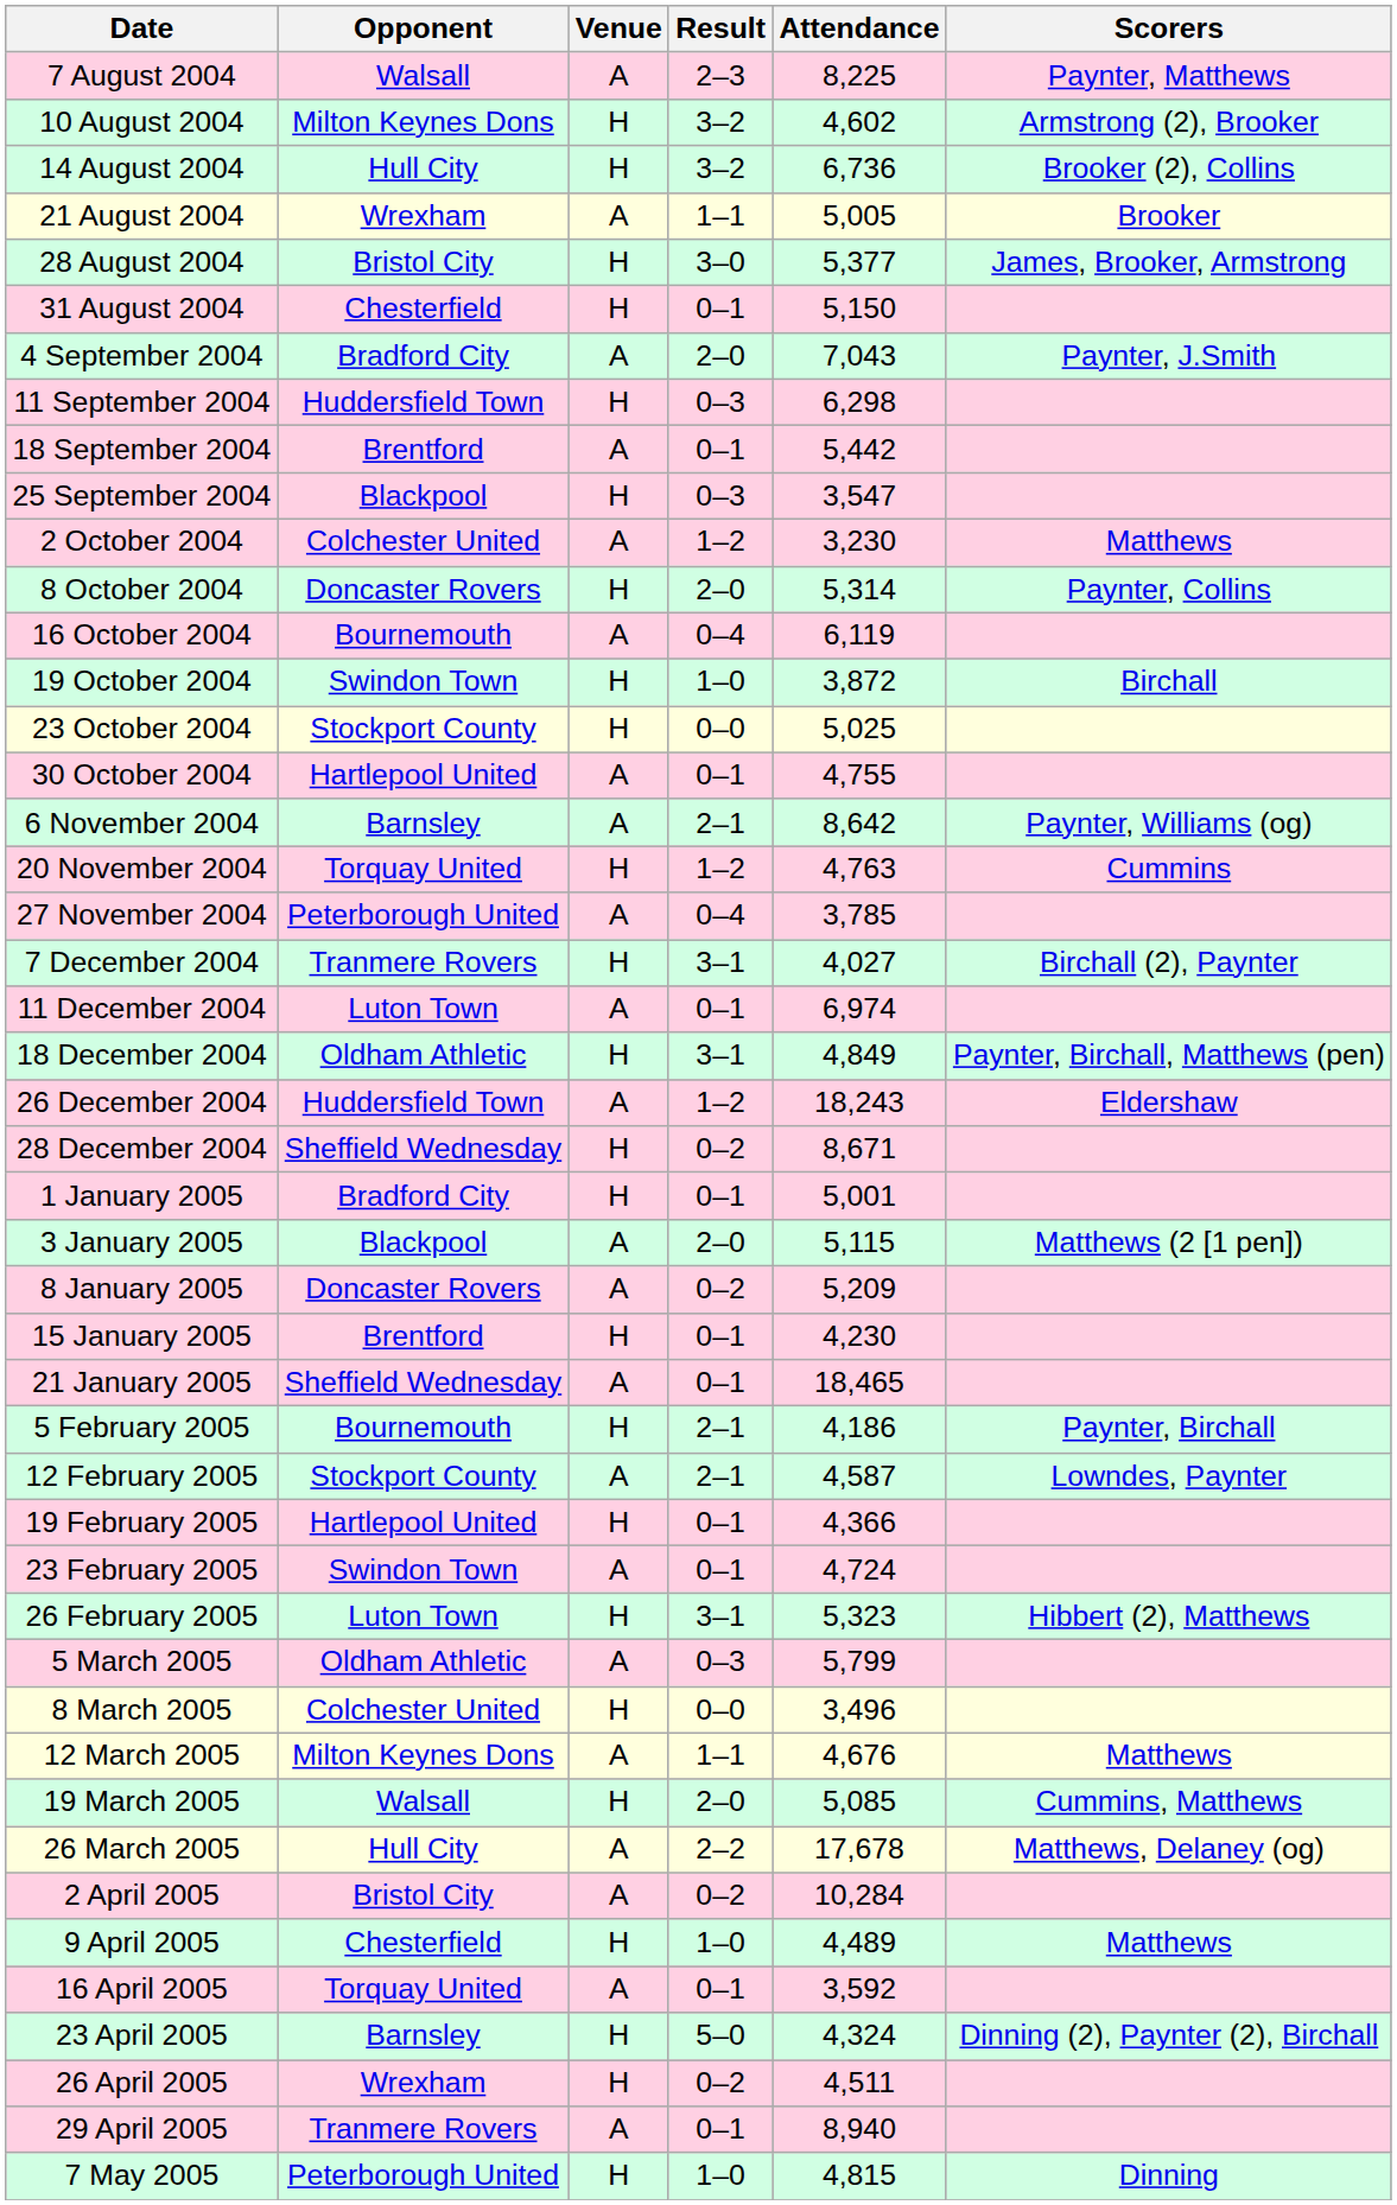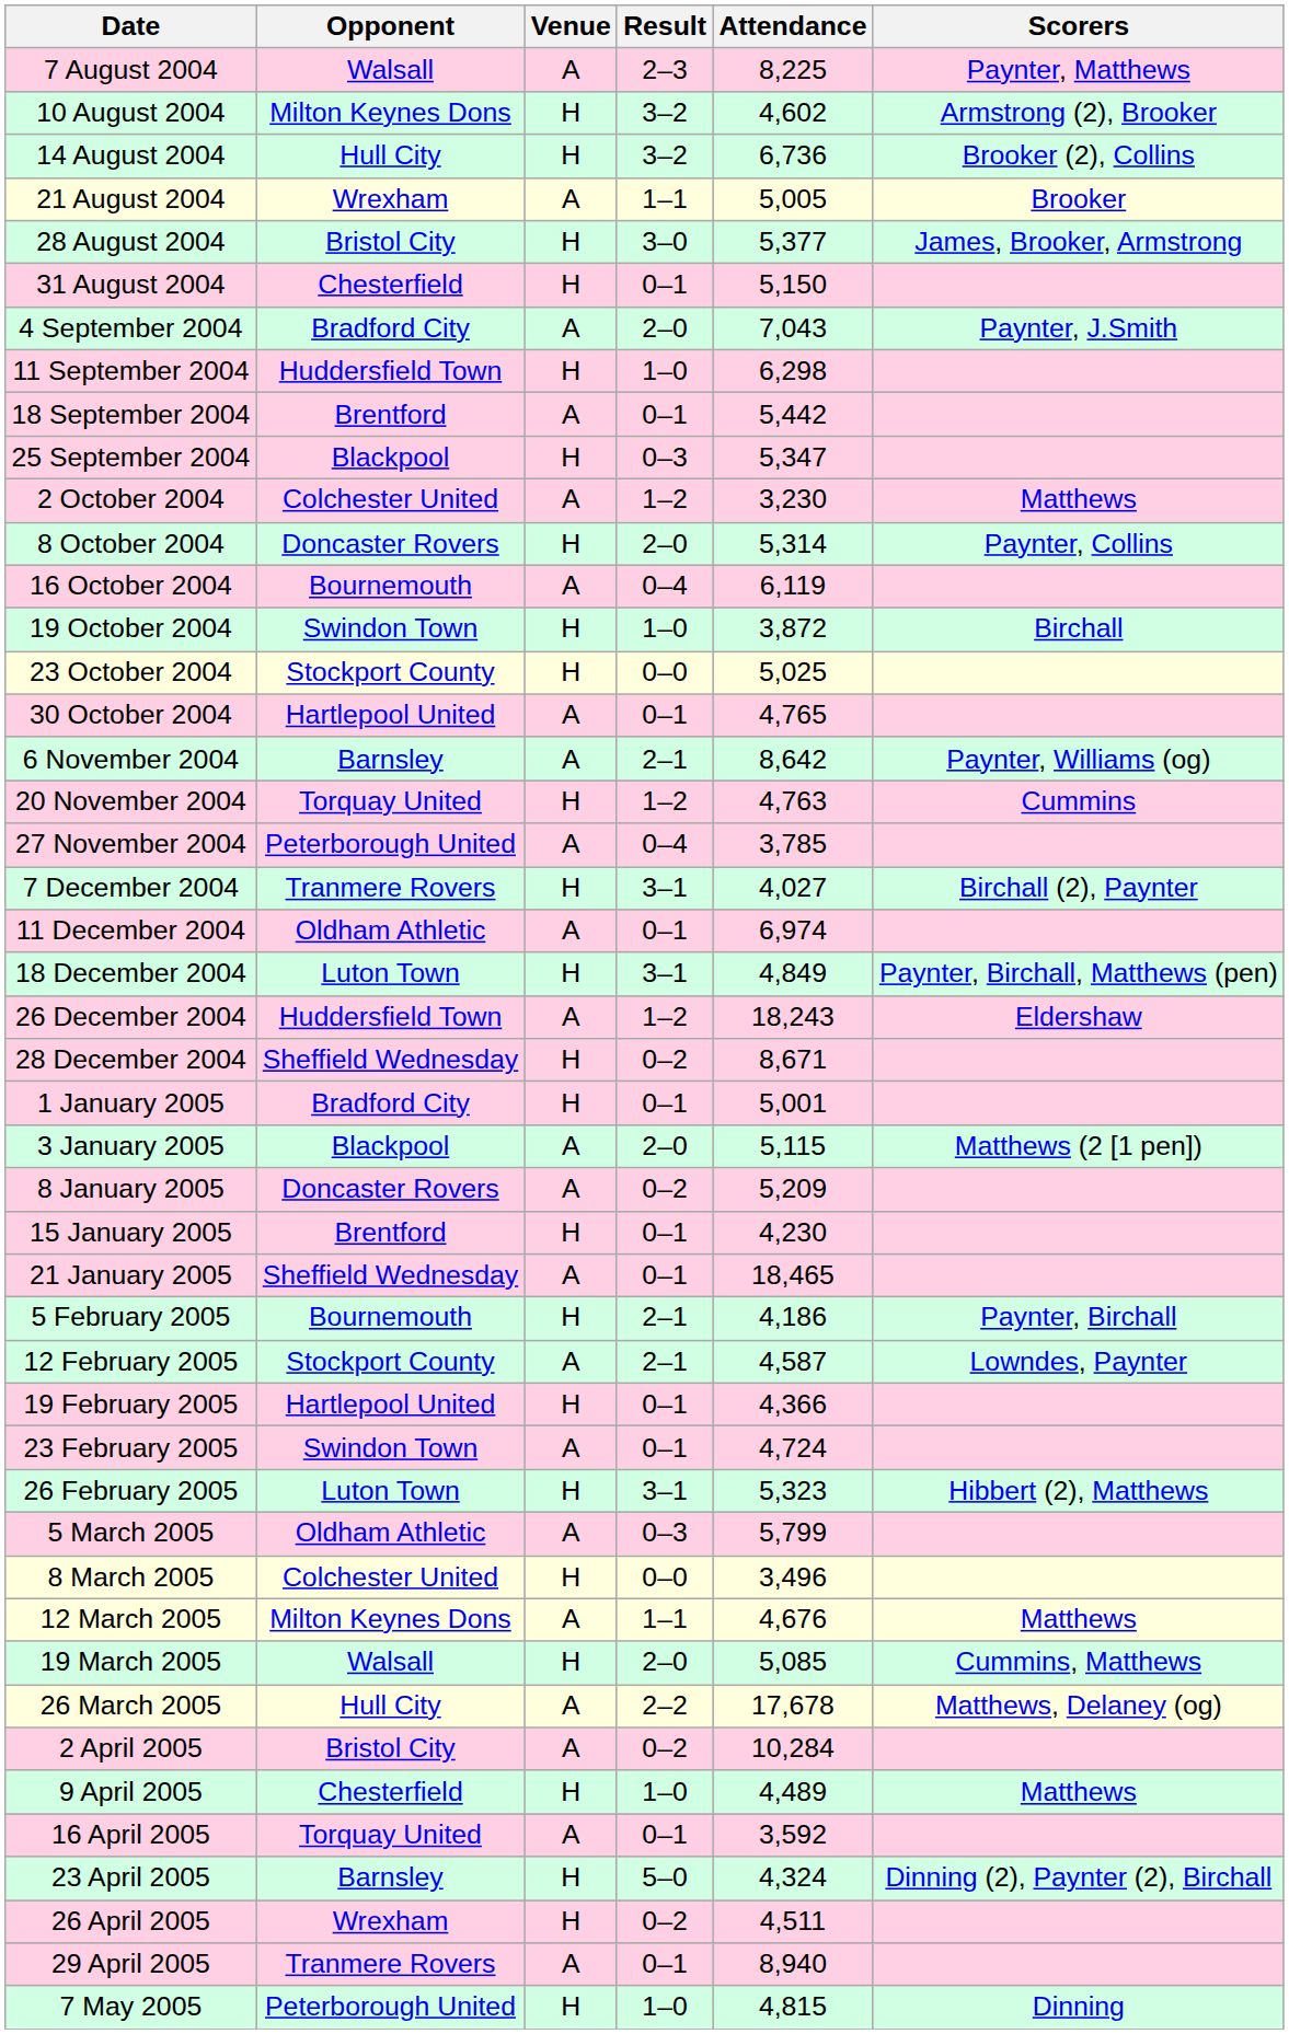11 September 2004 | Result: 0–3 -> 1–0
25 September 2004 | Attendance: 3,547 -> 5,347
30 October 2004 | Attendance: 4,755 -> 4,765
11 December 2004 | Opponent: Luton Town -> Oldham Athletic
18 December 2004 | Opponent: Oldham Athletic -> Luton Town
